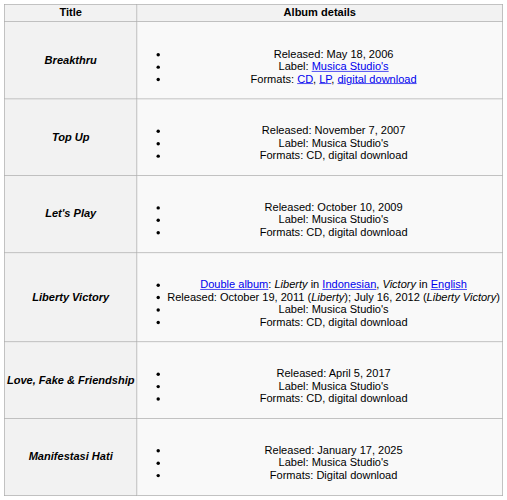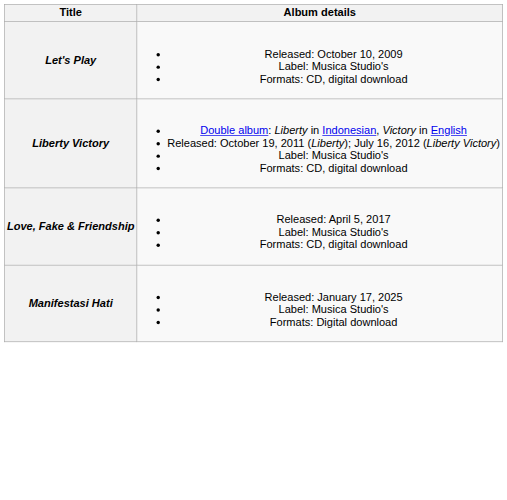- row: Breakthru | Released: May 18, 2006 Label: Musica Studio's Formats: CD, LP, digital download
- row: Top Up | Released: November 7, 2007 Label: Musica Studio's Formats: CD, digital download
